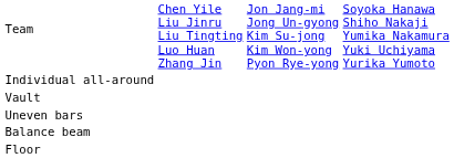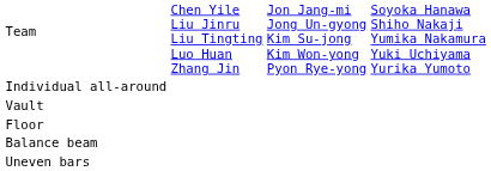rows swapped: Uneven bars <-> Floor
